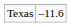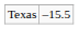Texas | column 2: –11.6 -> –15.5
